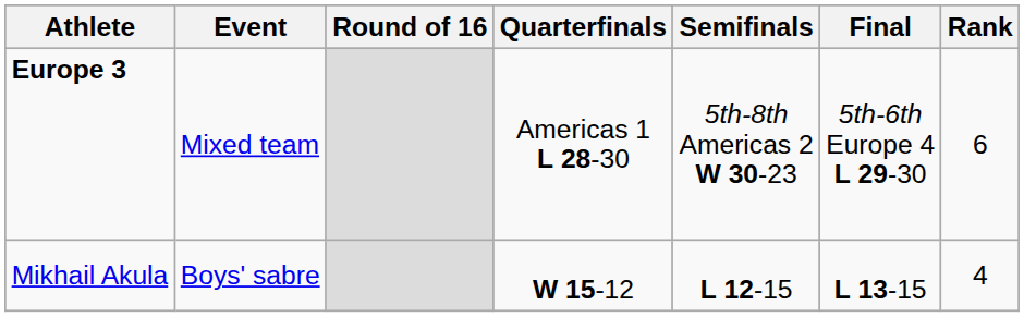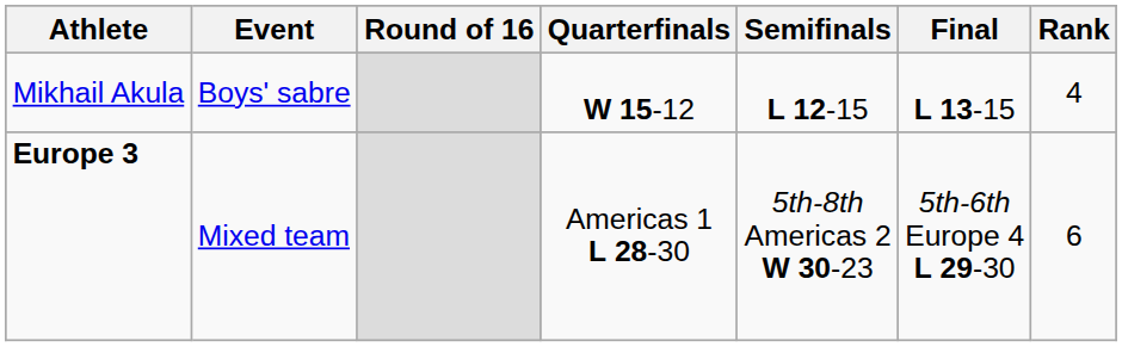rows swapped: Mikhail Akula <-> Europe 3
